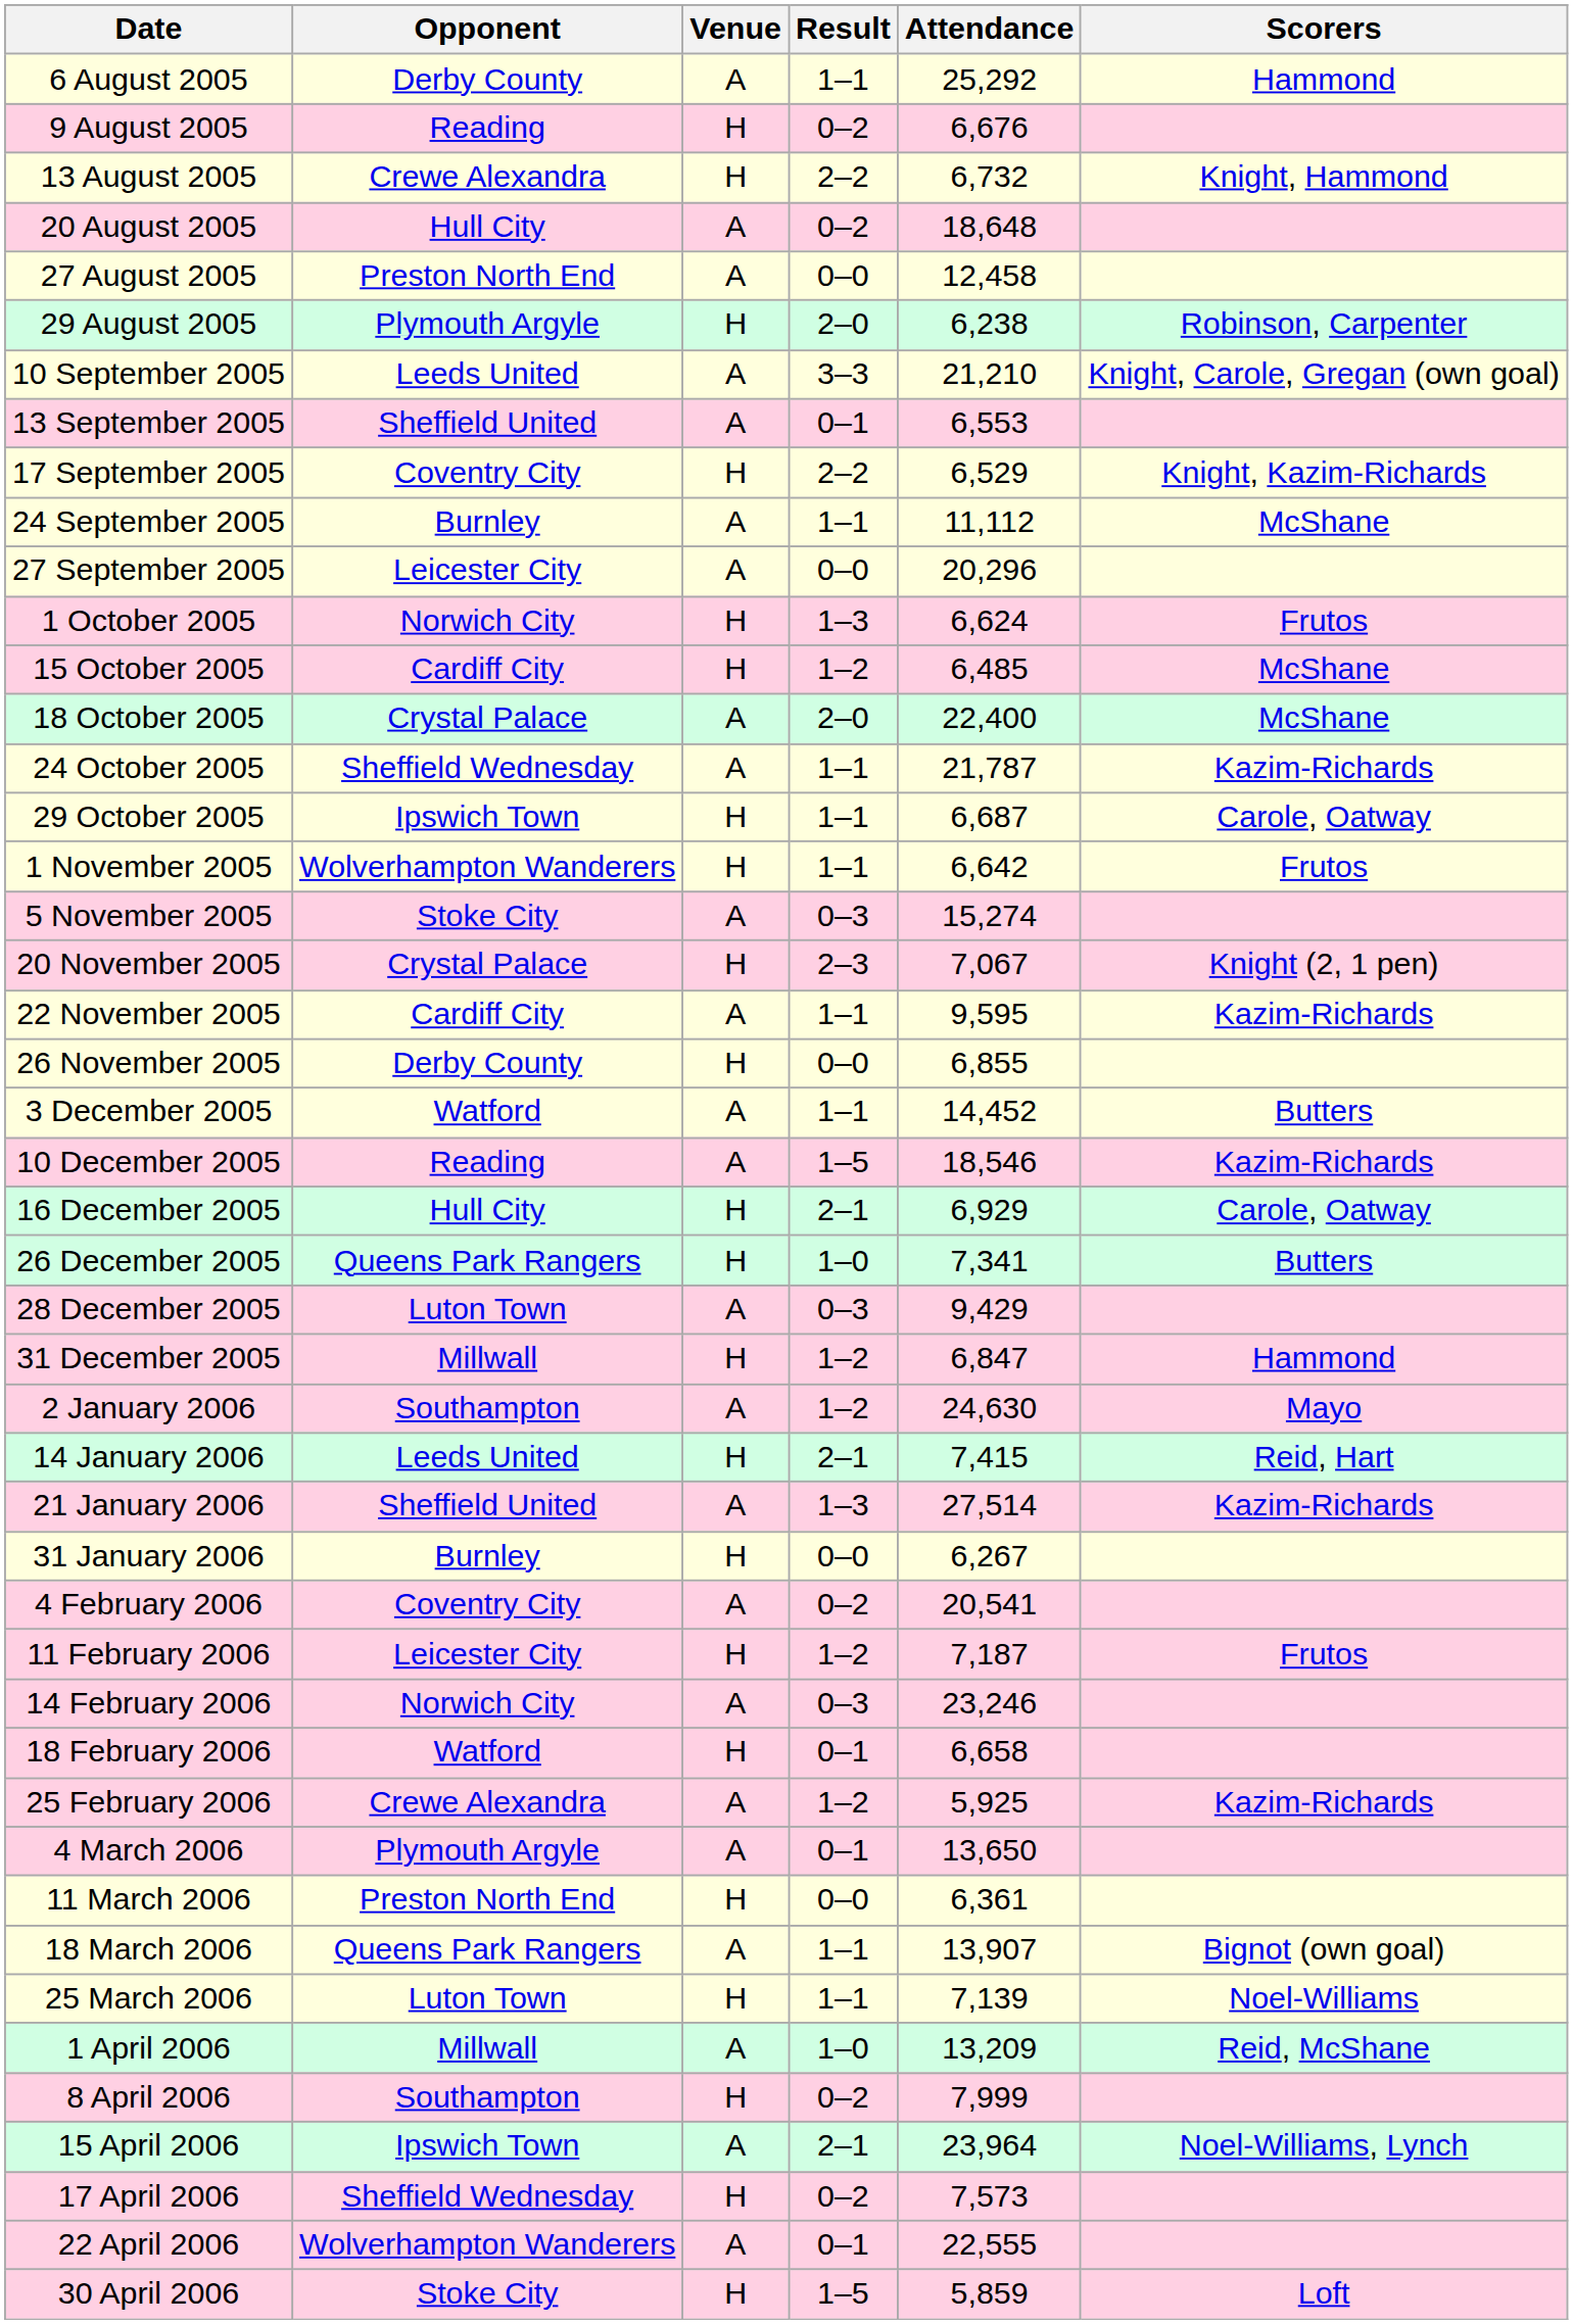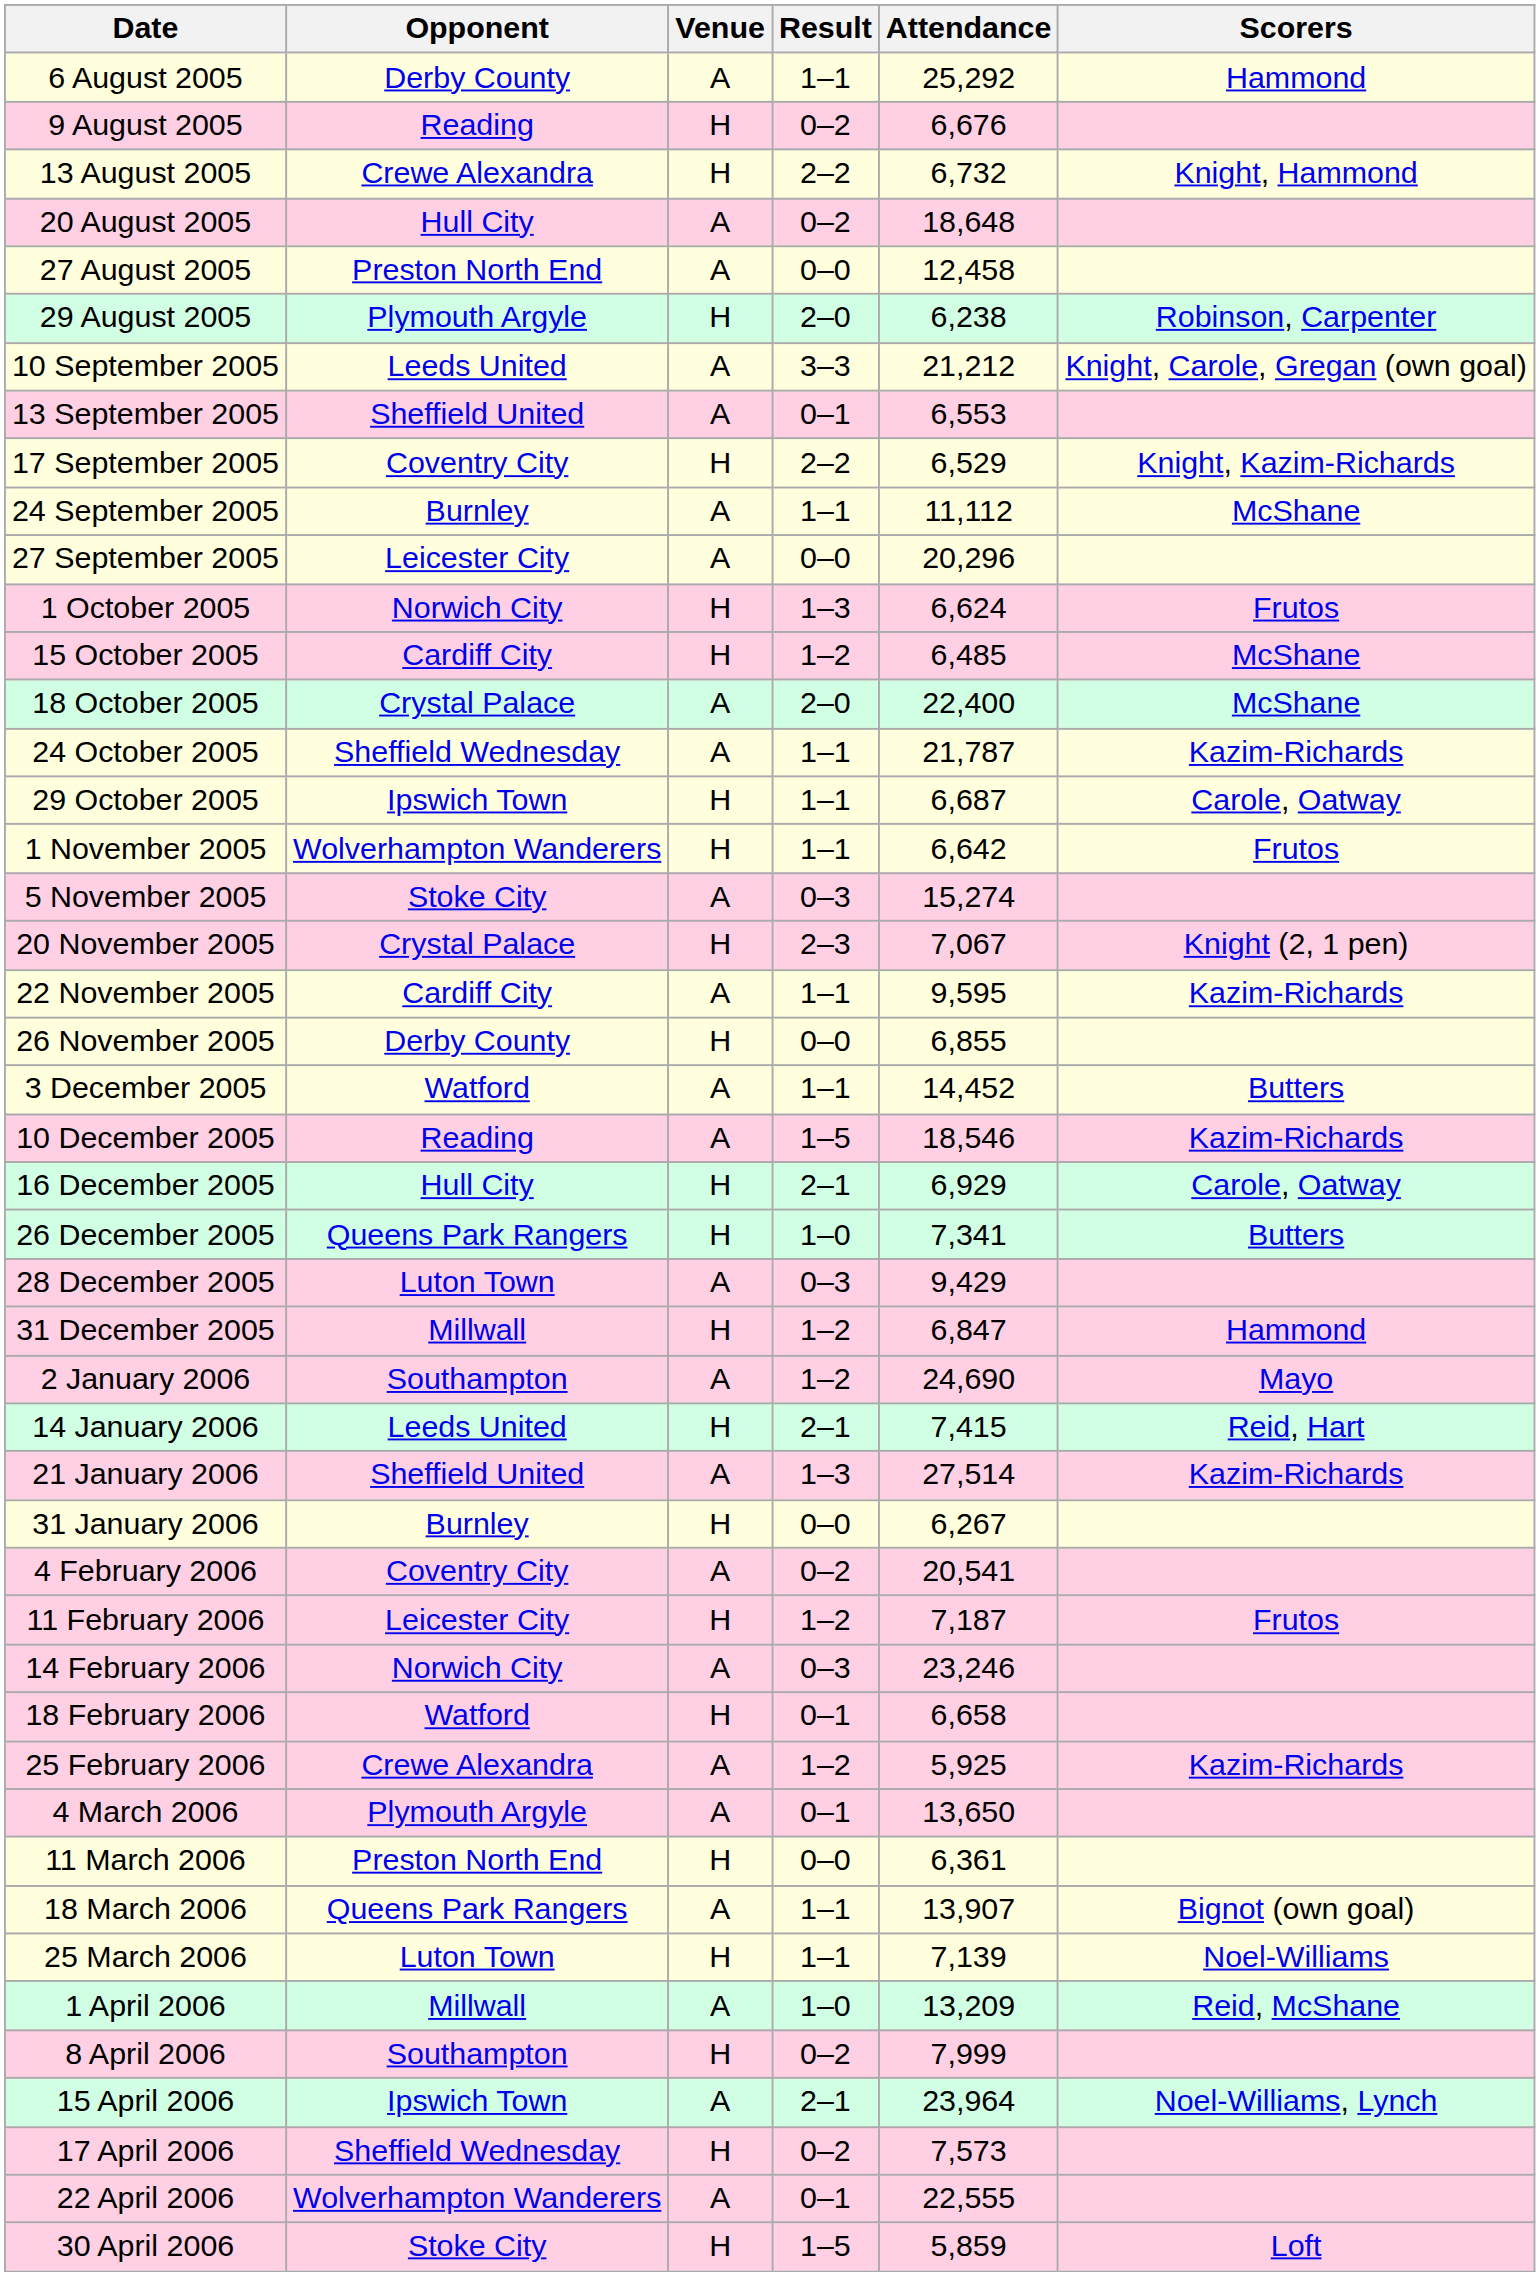10 September 2005 | Attendance: 21,210 -> 21,212
2 January 2006 | Attendance: 24,630 -> 24,690
